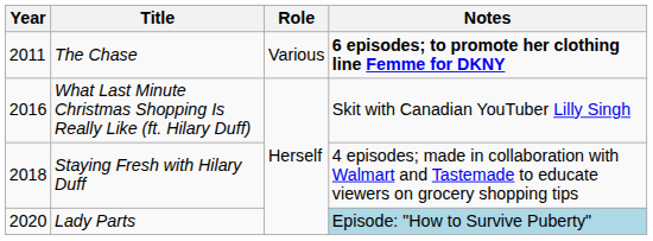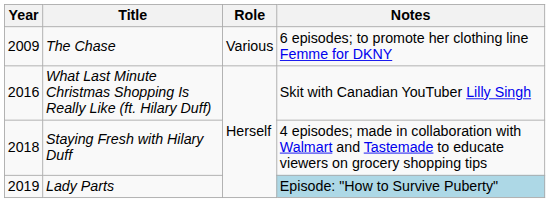The Chase | Year: 2011 -> 2009
The Chase | Notes: bold -> normal
Lady Parts | Year: 2020 -> 2019
